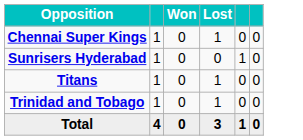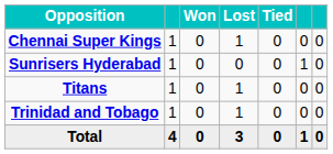+ column: Tied | 0 | 0 | 0 | 0 | 0
